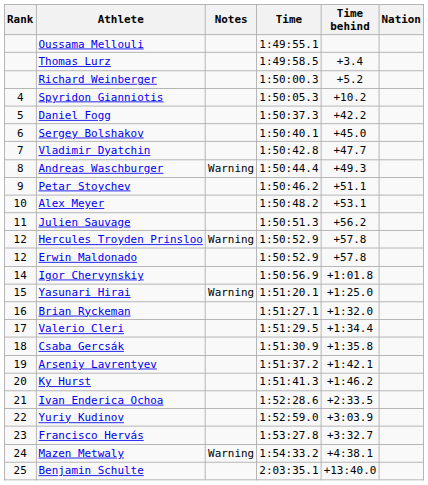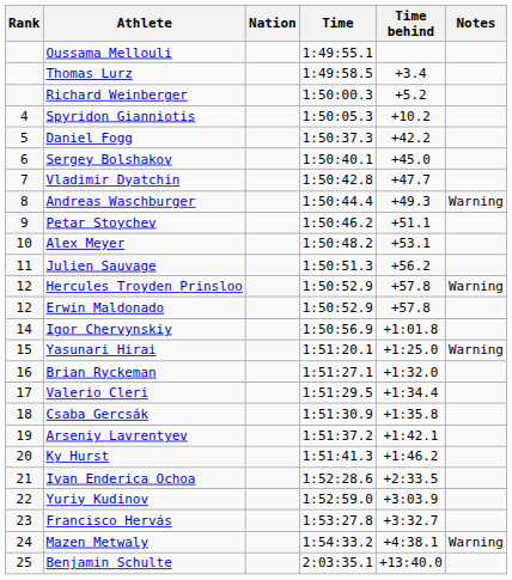columns swapped: Nation <-> Notes
